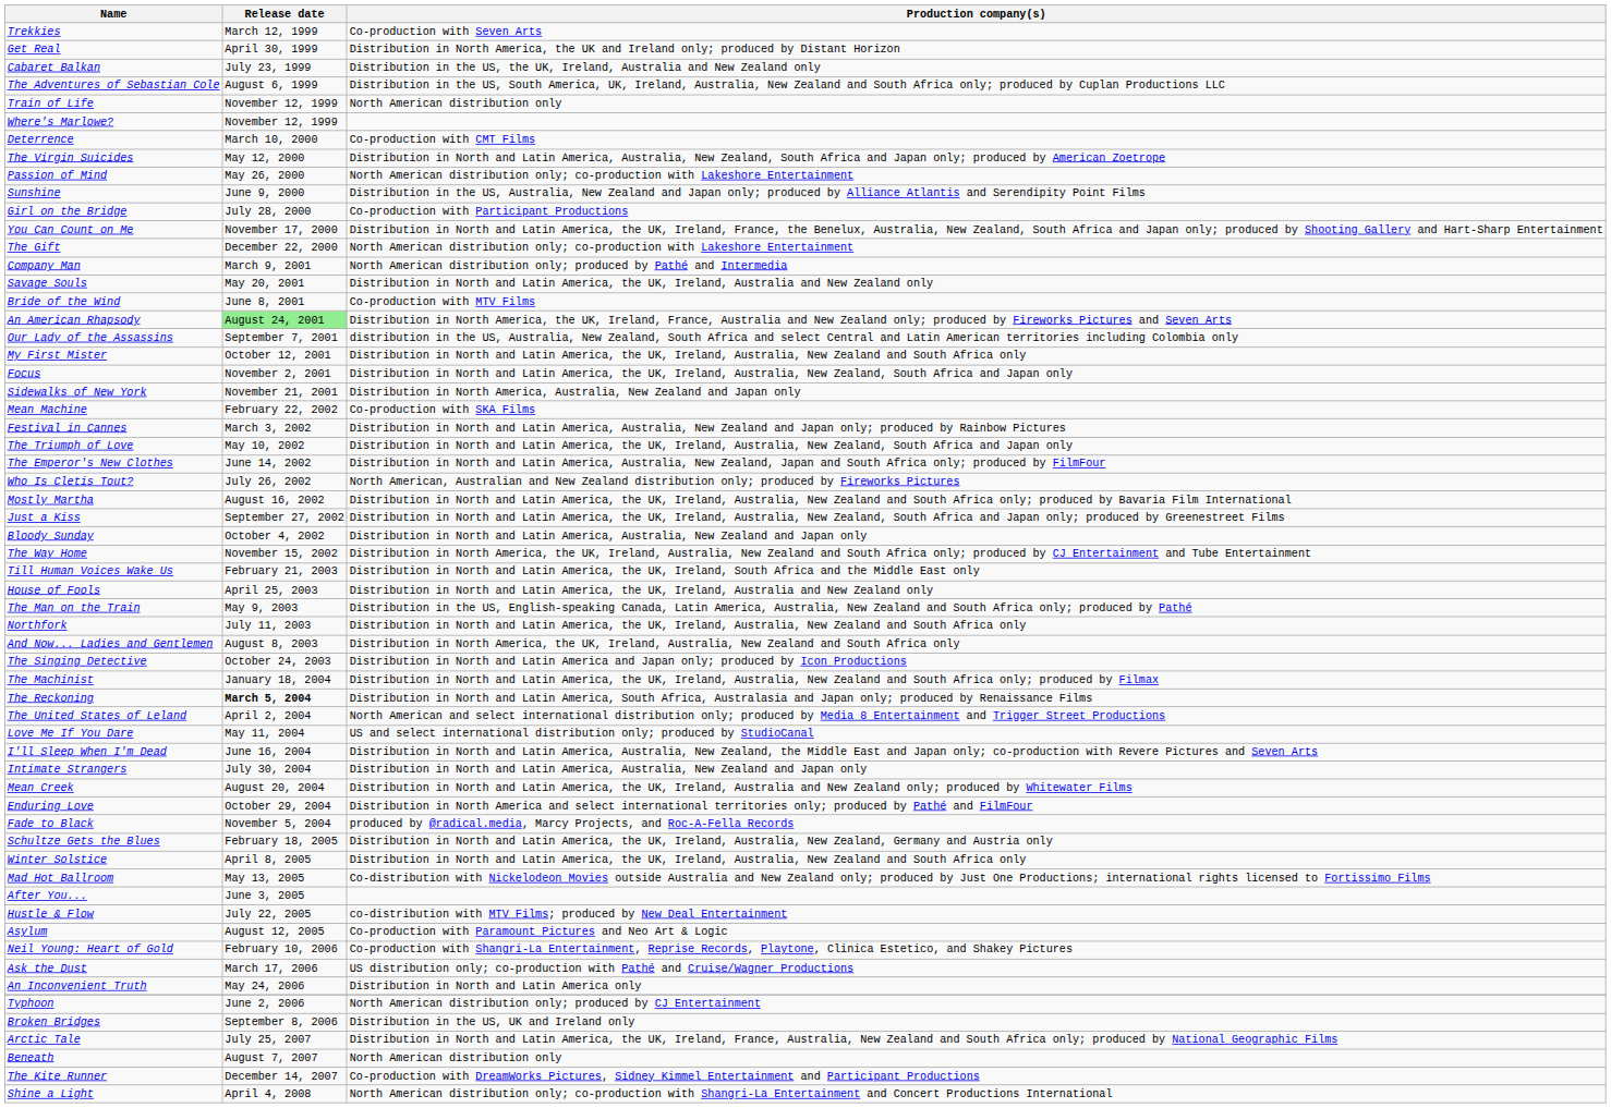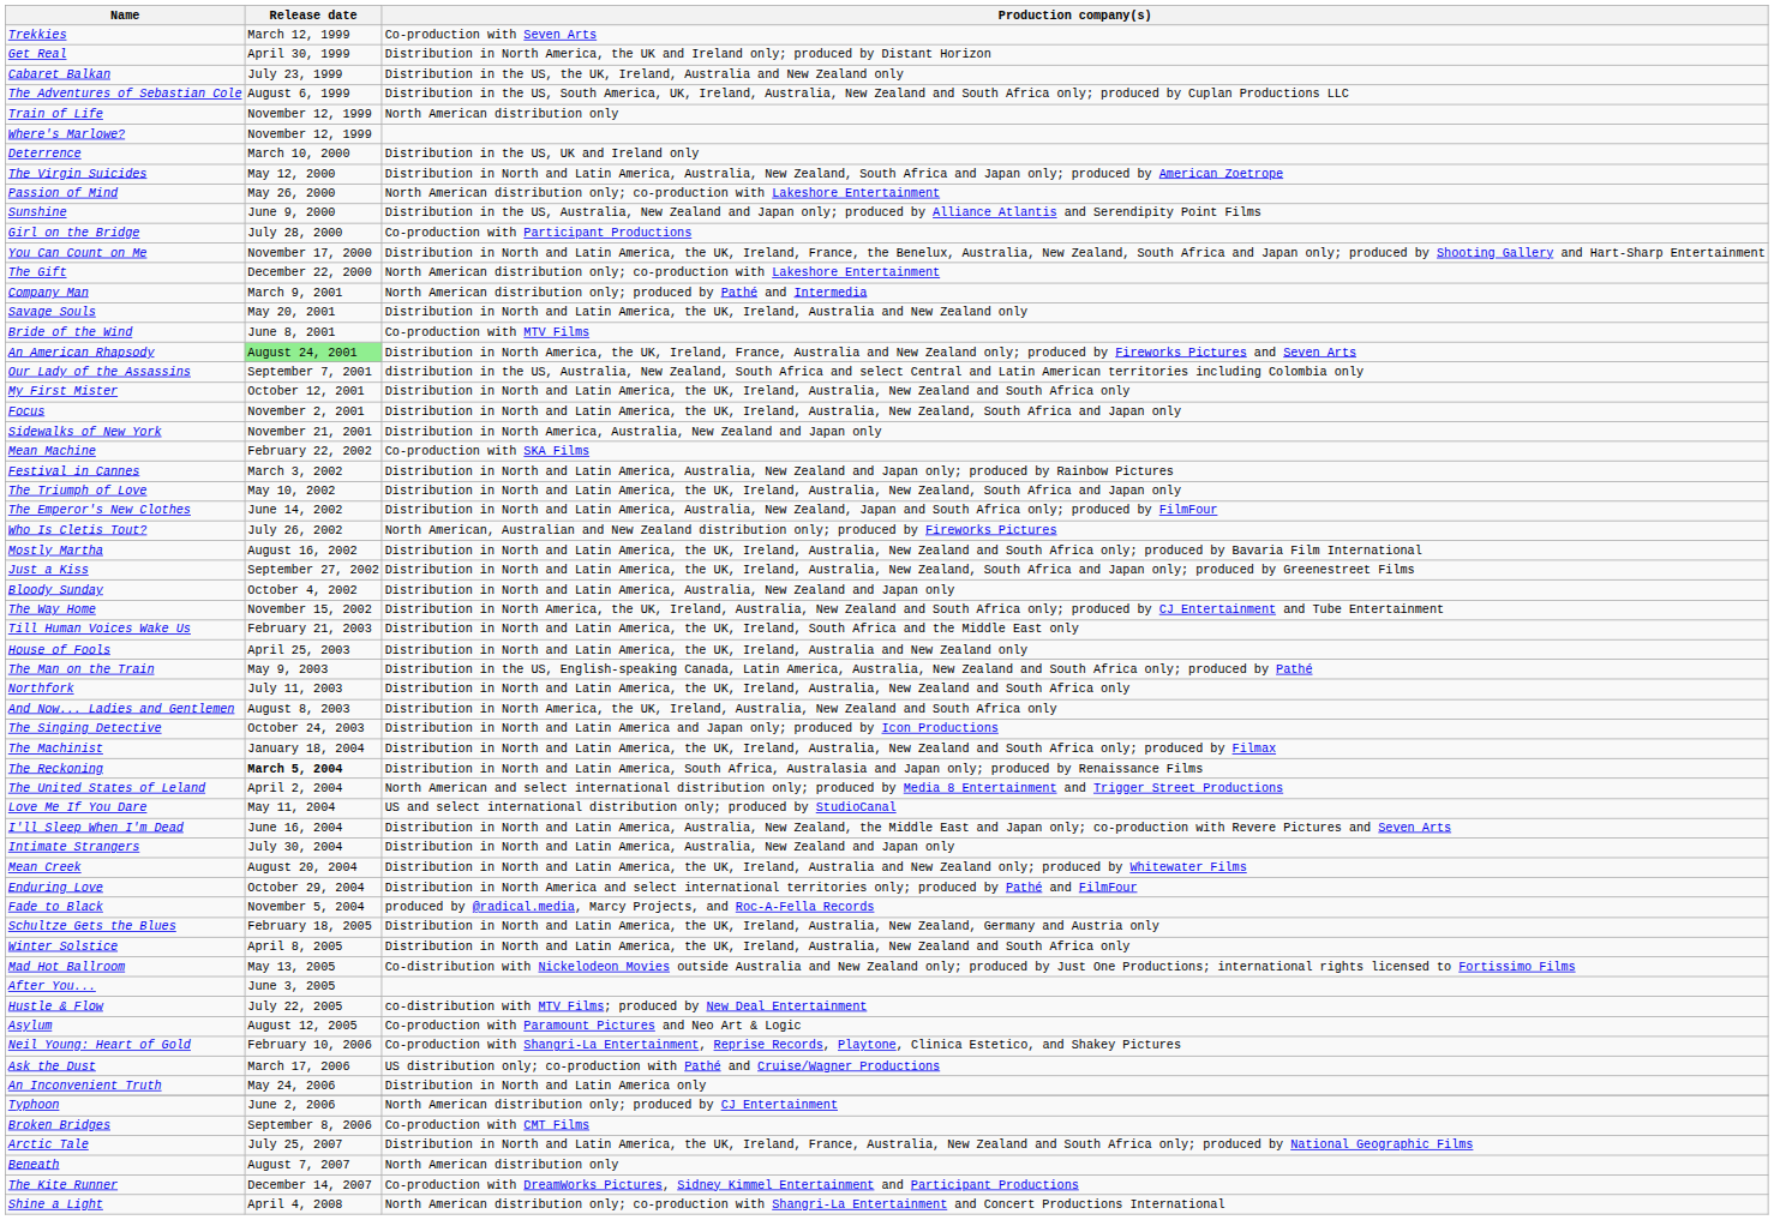Deterrence | Production company(s): Co-production with CMT Films -> Distribution in the US, UK and Ireland only
Broken Bridges | Production company(s): Distribution in the US, UK and Ireland only -> Co-production with CMT Films
